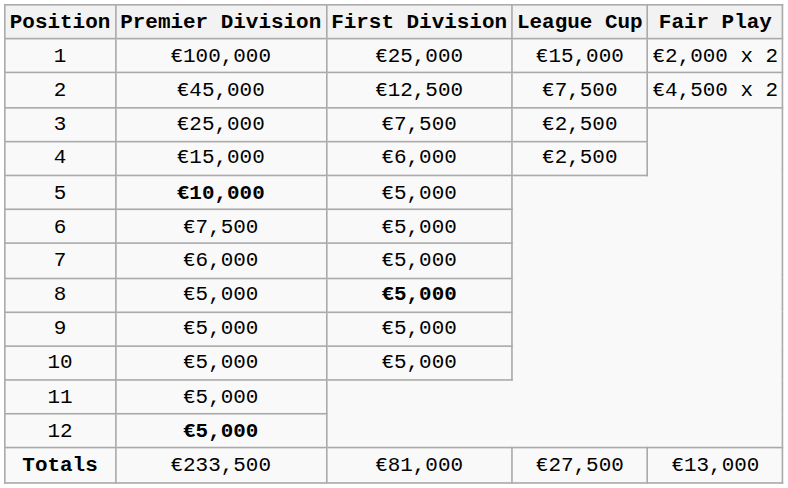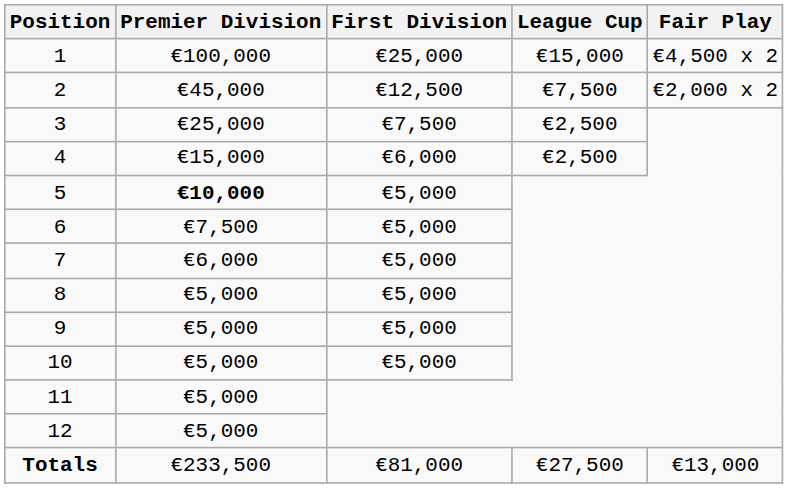1 | Fair Play: €2,000 x 2 -> €4,500 x 2
2 | Fair Play: €4,500 x 2 -> €2,000 x 2
8 | First Division: bold -> normal
12 | Premier Division: bold -> normal
